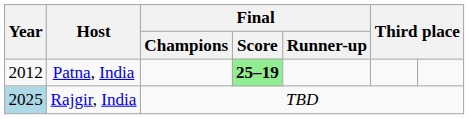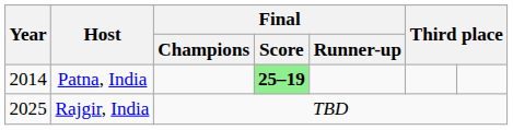Patna, India | Year: 2012 -> 2014
Rajgir, India | Year: lightblue background -> no background
